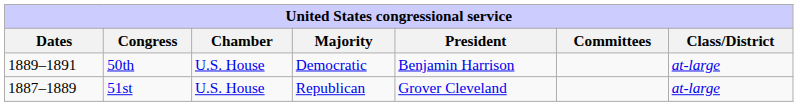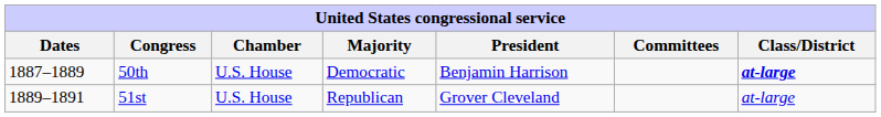50th | Dates: 1889–1891 -> 1887–1889
50th | Class/District: normal -> bold
51st | Dates: 1887–1889 -> 1889–1891
